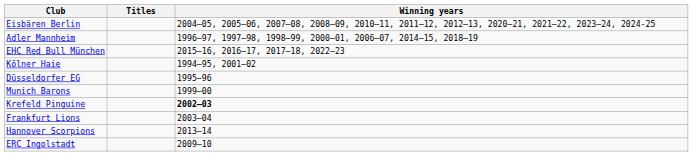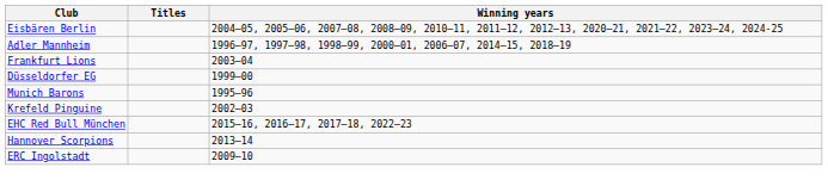rows swapped: EHC Red Bull München <-> Frankfurt Lions
- row: Kölner Haie | 1994–95, 2001–02
Düsseldorfer EG | Winning years: 1995–96 -> 1999–00
Munich Barons | Winning years: 1999–00 -> 1995–96
Krefeld Pinguine | Winning years: bold -> normal
